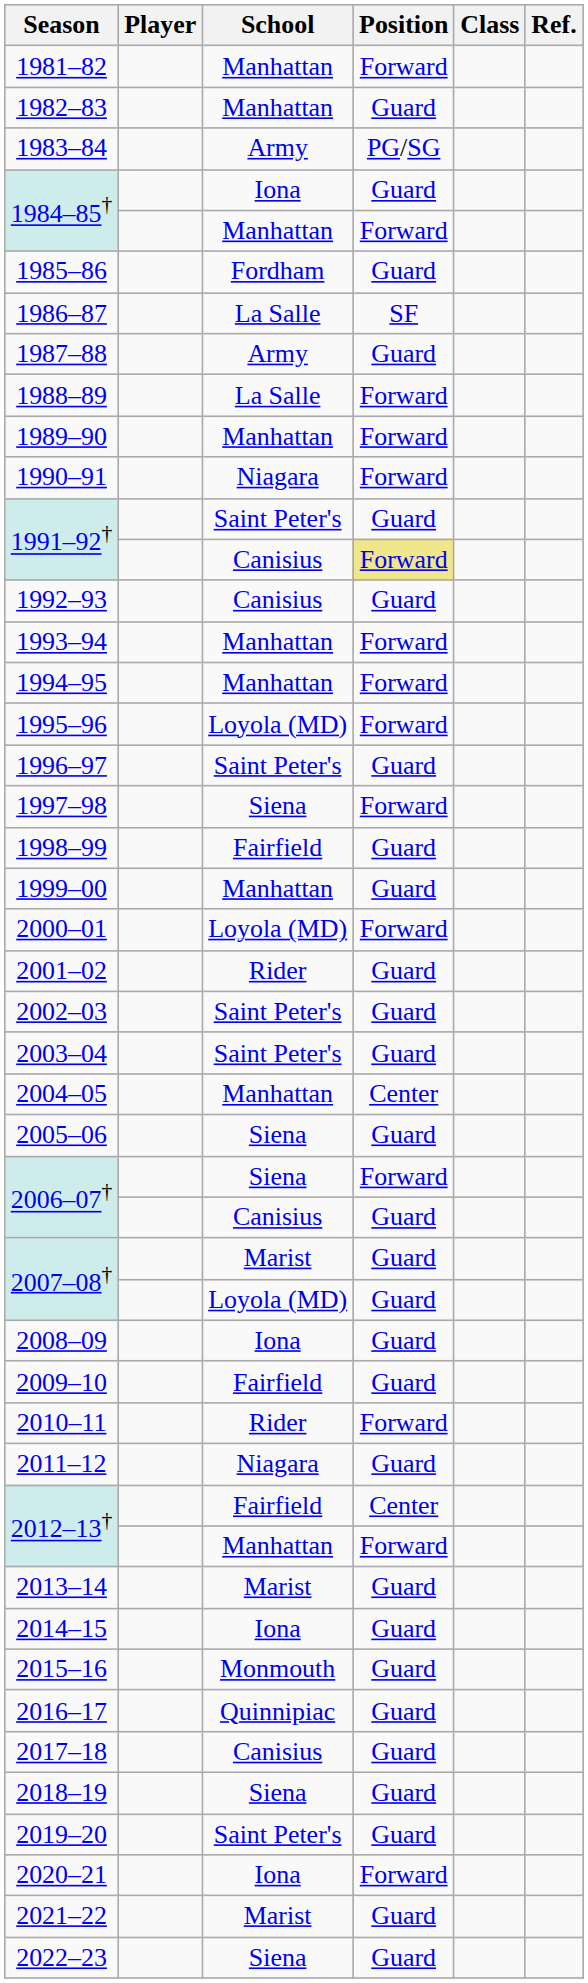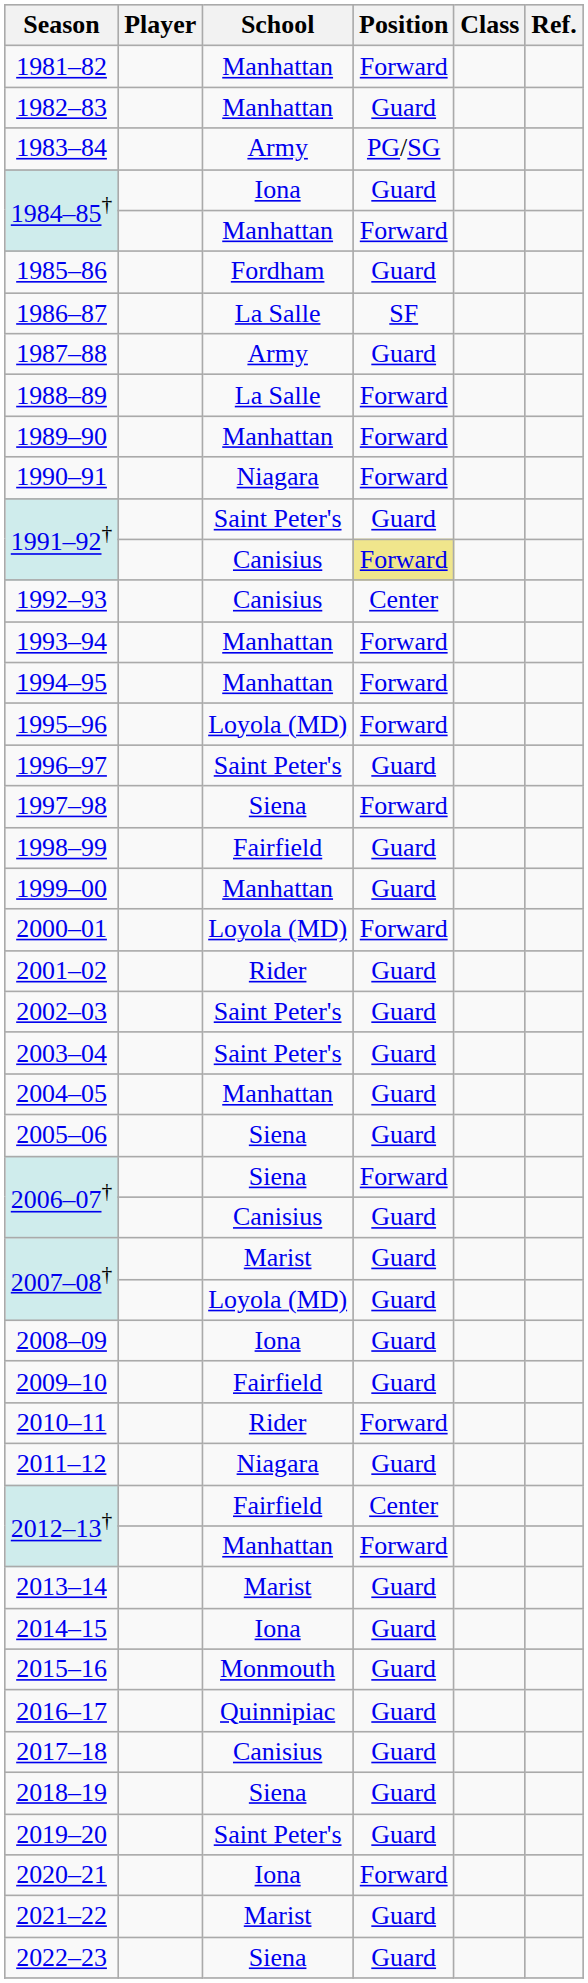1992–93 | Position: Guard -> Center
2004–05 | Position: Center -> Guard
